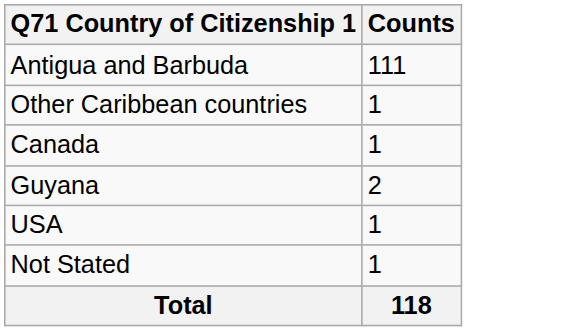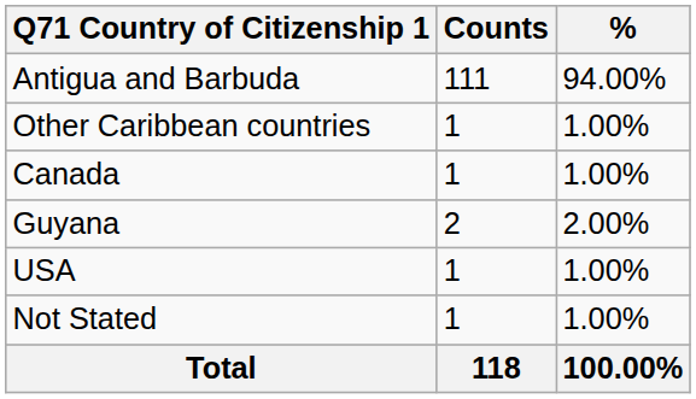+ column: % | 94.00% | 1.00% | 1.00% | 2.00% | 1.00% | 1.00% | 100.00%
